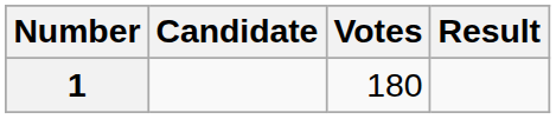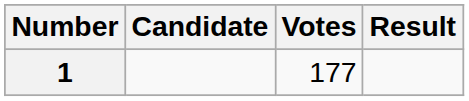1 | Votes: 180 -> 177
